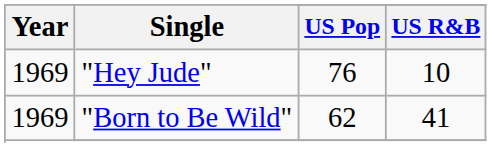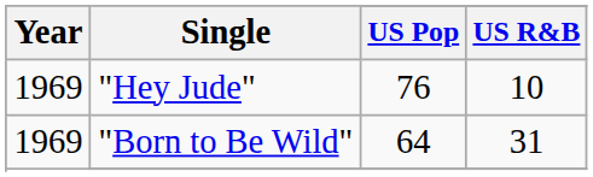"Born to Be Wild" | US Pop: 62 -> 64
"Born to Be Wild" | US R&B: 41 -> 31
